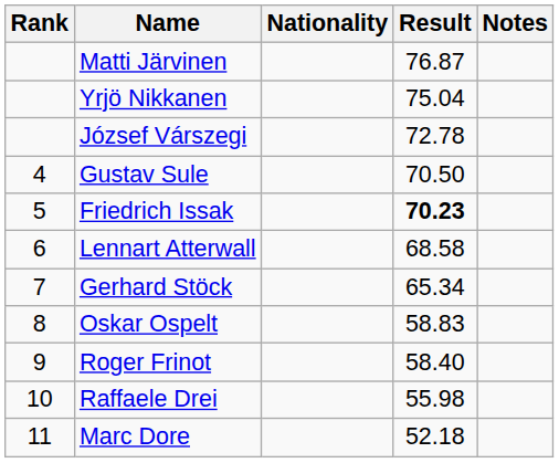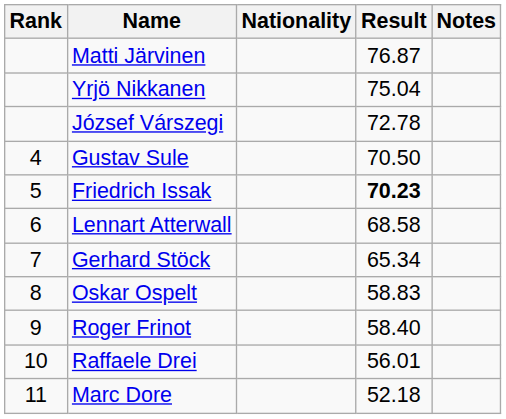Raffaele Drei | Result: 55.98 -> 56.01
